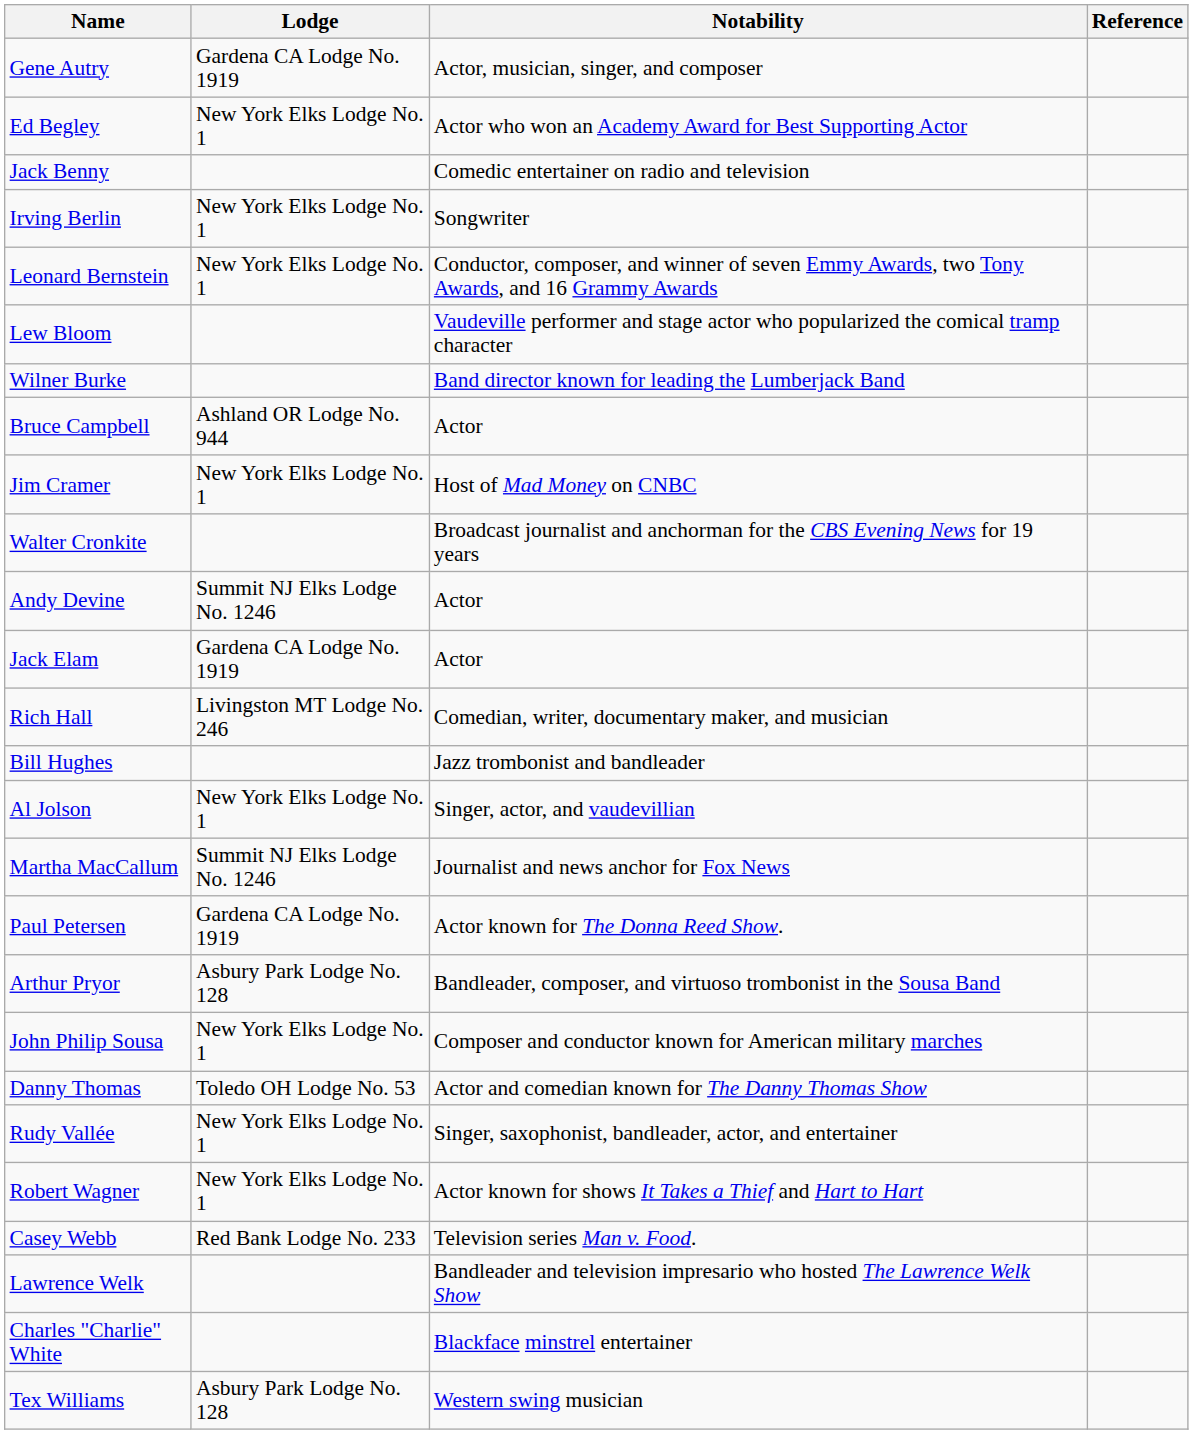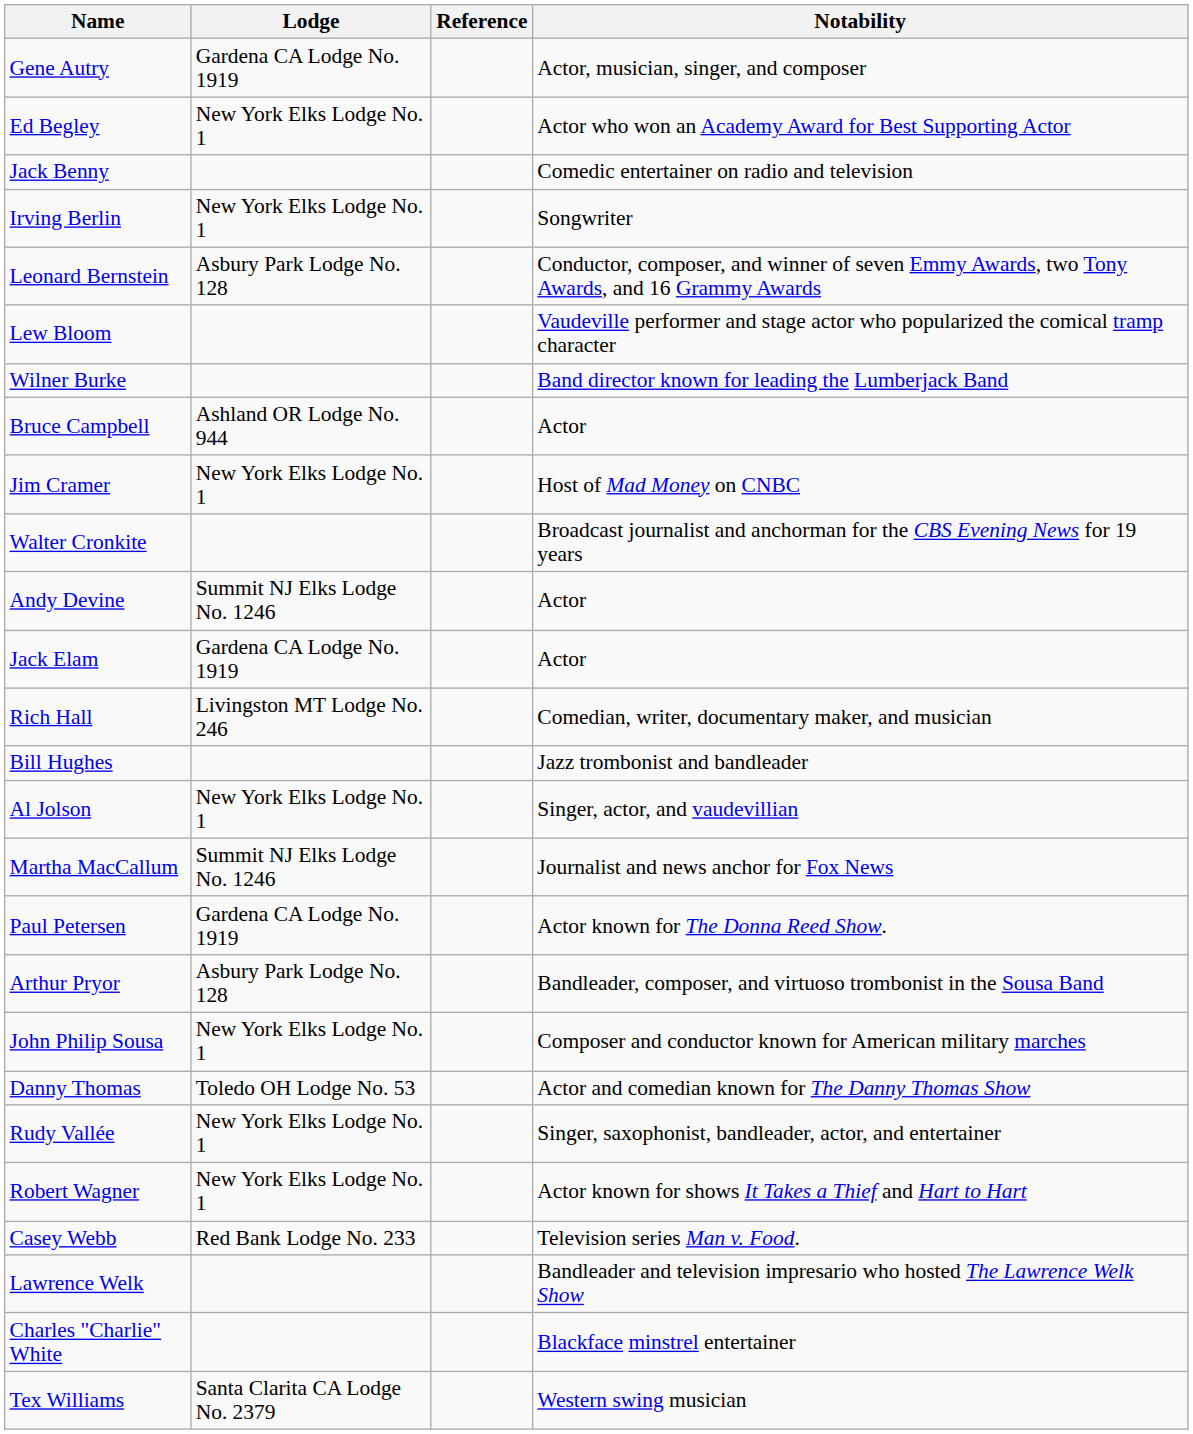columns swapped: Notability <-> Reference
Leonard Bernstein | Lodge: New York Elks Lodge No. 1 -> Asbury Park Lodge No. 128
Tex Williams | Lodge: Asbury Park Lodge No. 128 -> Santa Clarita CA Lodge No. 2379
